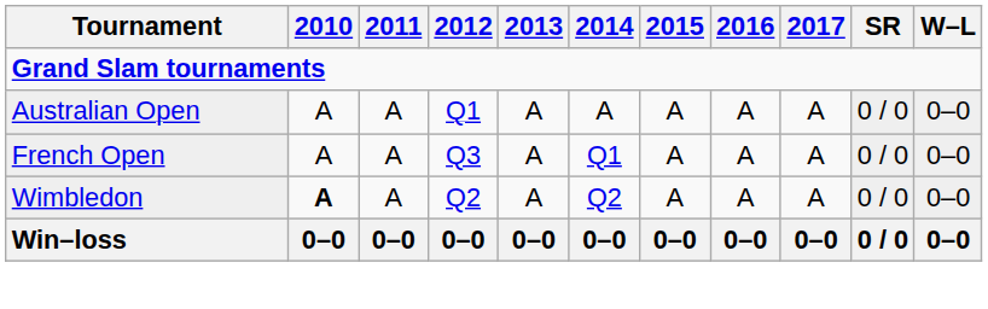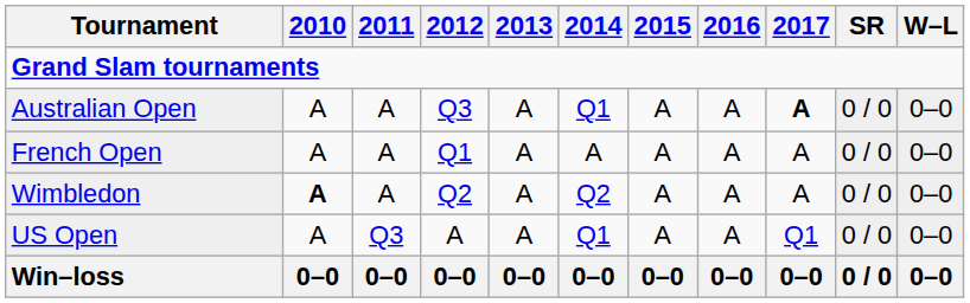Australian Open | 2012: Q1 -> Q3
Australian Open | 2014: A -> Q1
Australian Open | 2017: normal -> bold
French Open | 2012: Q3 -> Q1
French Open | 2014: Q1 -> A
+ row: US Open | A | Q3 | A | A | Q1 | A | A | Q1 | 0 / 0 | 0–0
